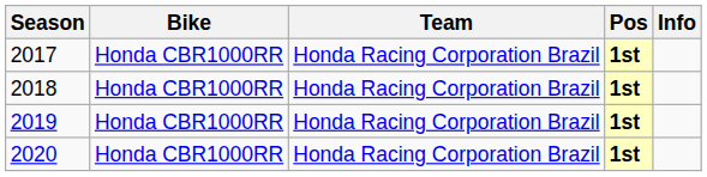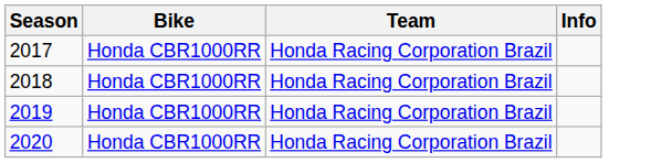- column: Pos | 1st | 1st | 1st | 1st
